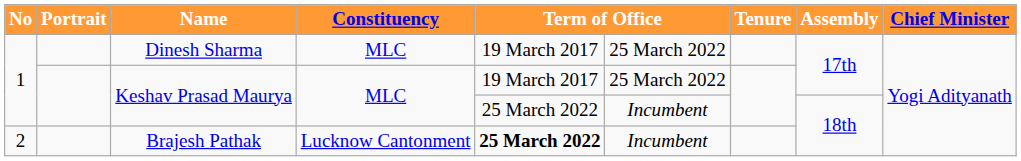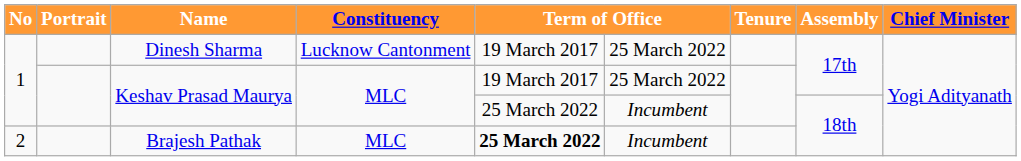Dinesh Sharma | Constituency: MLC -> Lucknow Cantonment
Brajesh Pathak | Constituency: Lucknow Cantonment -> MLC
